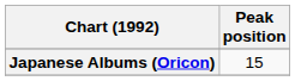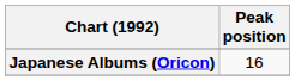Japanese Albums (Oricon) | Peak position: 15 -> 16
